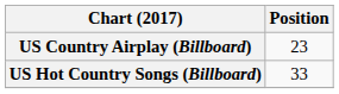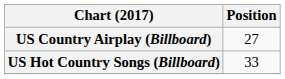US Country Airplay (Billboard) | Position: 23 -> 27
